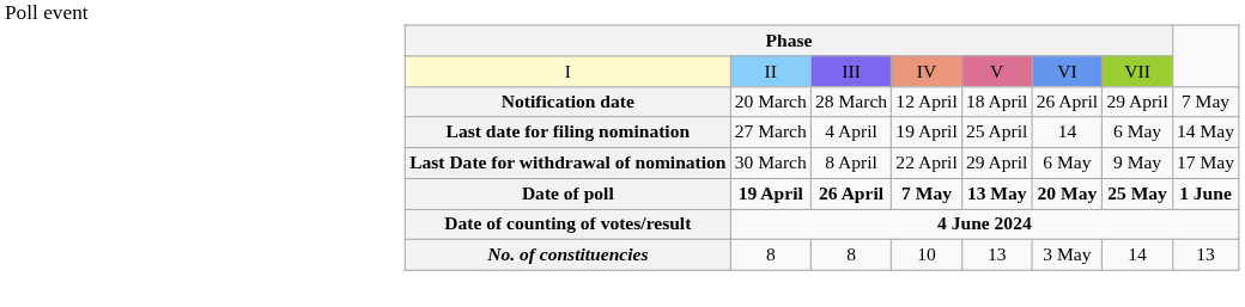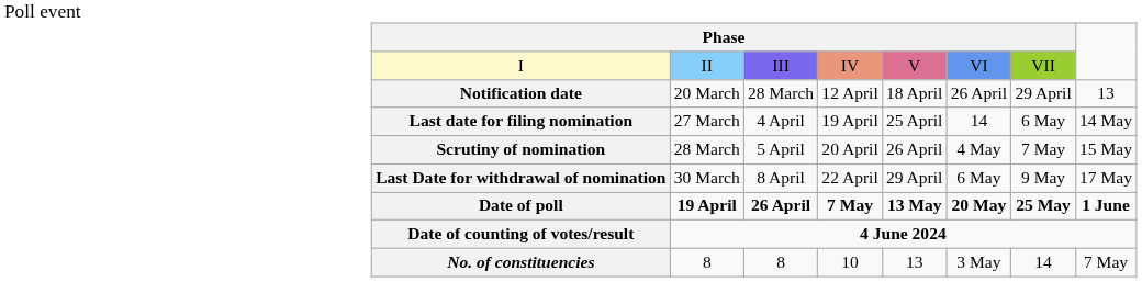Notification date | column 8: 7 May -> 13
+ row: Scrutiny of nomination | 28 March | 5 April | 20 April | 26 April | 4 May | 7 May | 15 May
No. of constituencies | column 8: 13 -> 7 May
